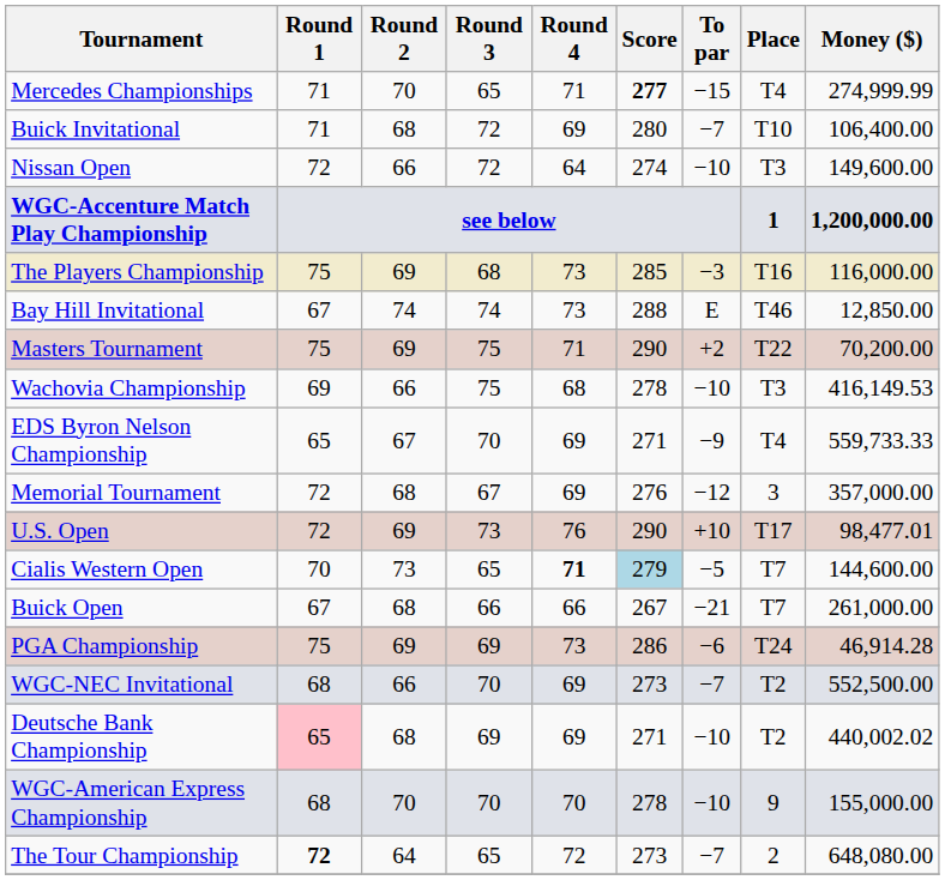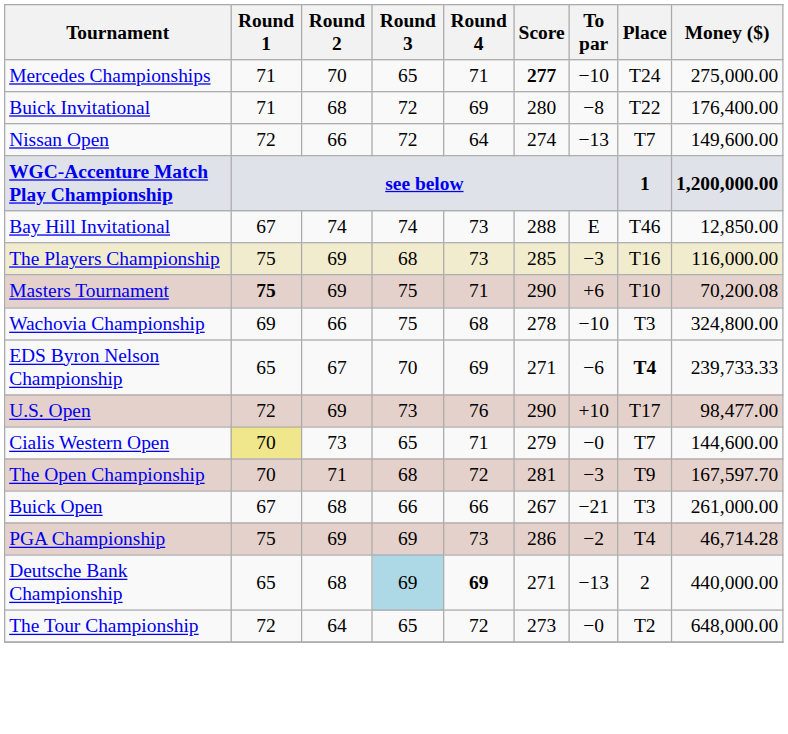Mercedes Championships | To par: −15 -> −10
Mercedes Championships | Place: T4 -> T24
Mercedes Championships | Money ($): 274,999.99 -> 275,000.00
Buick Invitational | To par: −7 -> −8
Buick Invitational | Place: T10 -> T22
Buick Invitational | Money ($): 106,400.00 -> 176,400.00
Nissan Open | To par: −10 -> −13
Nissan Open | Place: T3 -> T7
rows swapped: Bay Hill Invitational <-> The Players Championship
Masters Tournament | Round 1: normal -> bold
Masters Tournament | To par: +2 -> +6
Masters Tournament | Place: T22 -> T10
Masters Tournament | Money ($): 70,200.00 -> 70,200.08
Wachovia Championship | Money ($): 416,149.53 -> 324,800.00
EDS Byron Nelson Championship | To par: −9 -> −6
EDS Byron Nelson Championship | Place: normal -> bold
EDS Byron Nelson Championship | Money ($): 559,733.33 -> 239,733.33
- row: Memorial Tournament | 72 | 68 | 67 | 69 | 276 | −12 | 3 | 357,000.00
U.S. Open | Money ($): 98,477.01 -> 98,477.00
Cialis Western Open | Round 1: no background -> khaki background
Cialis Western Open | Round 4: bold -> normal
Cialis Western Open | Score: lightblue background -> no background
Cialis Western Open | To par: −5 -> −0
+ row: The Open Championship | 70 | 71 | 68 | 72 | 281 | −3 | T9 | 167,597.70
Buick Open | Place: T7 -> T3
PGA Championship | To par: −6 -> −2
PGA Championship | Place: T24 -> T4
PGA Championship | Money ($): 46,914.28 -> 46,714.28
- row: WGC-NEC Invitational | 68 | 66 | 70 | 69 | 273 | −7 | T2 | 552,500.00
Deutsche Bank Championship | Round 1: pink background -> no background
Deutsche Bank Championship | Round 3: no background -> lightblue background
Deutsche Bank Championship | Round 4: normal -> bold
Deutsche Bank Championship | To par: −10 -> −13
Deutsche Bank Championship | Place: T2 -> 2
Deutsche Bank Championship | Money ($): 440,002.02 -> 440,000.00
- row: WGC-American Express Championship | 68 | 70 | 70 | 70 | 278 | −10 | 9 | 155,000.00
The Tour Championship | Round 1: bold -> normal
The Tour Championship | To par: −7 -> −0
The Tour Championship | Place: 2 -> T2
The Tour Championship | Money ($): 648,080.00 -> 648,000.00
